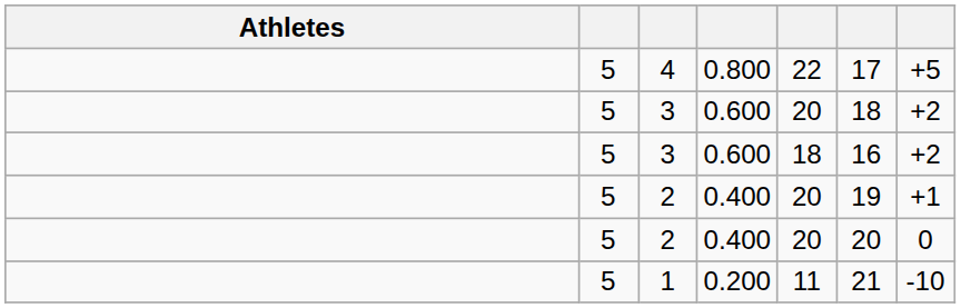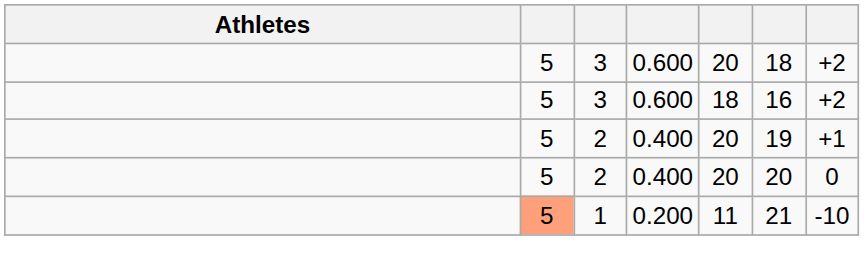- row: 5 | 4 | 0.800 | 22 | 17 | +5
1 | column 2: no background -> lightsalmon background
